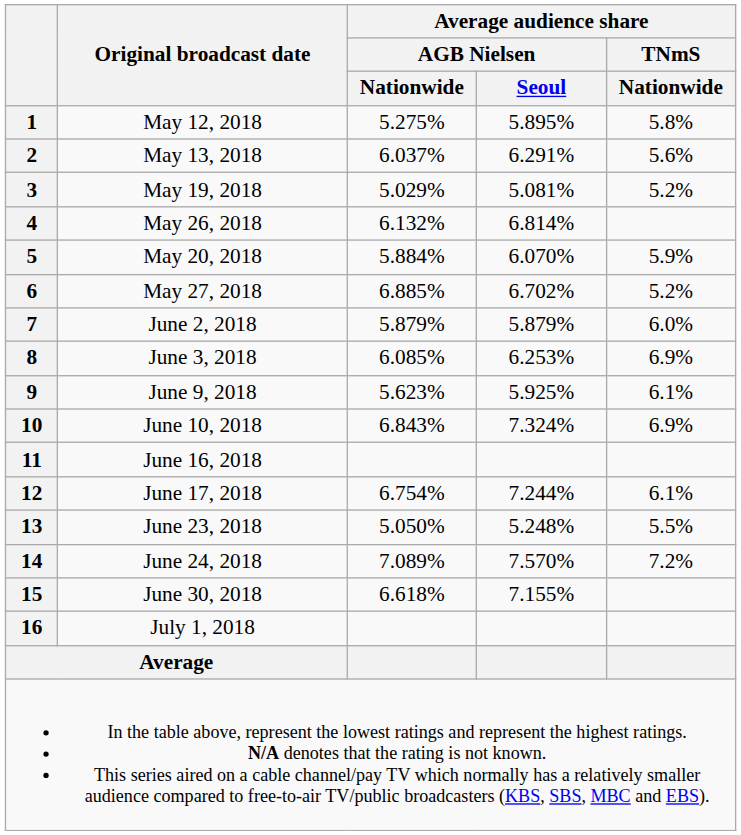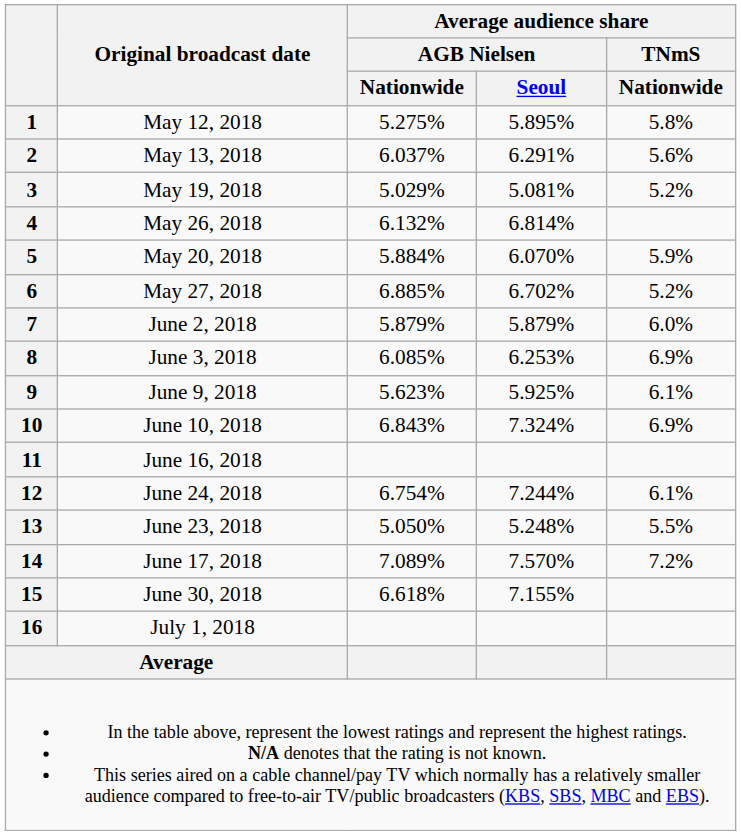12 | Original broadcast date: June 17, 2018 -> June 24, 2018
14 | Original broadcast date: June 24, 2018 -> June 17, 2018
